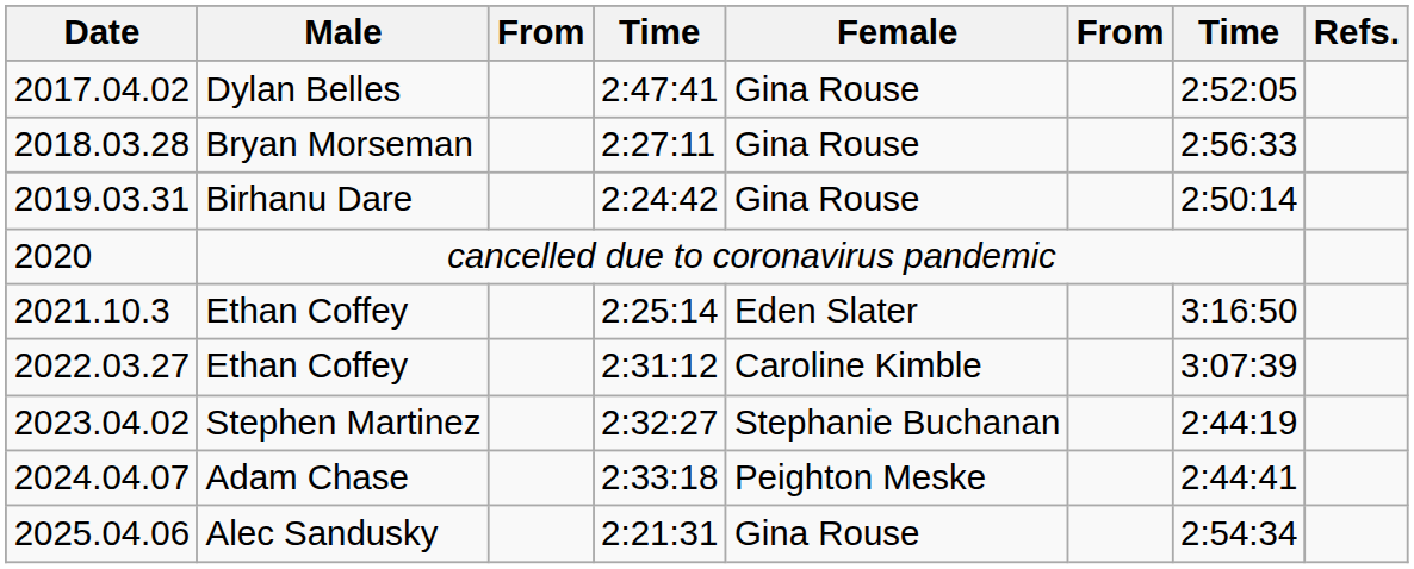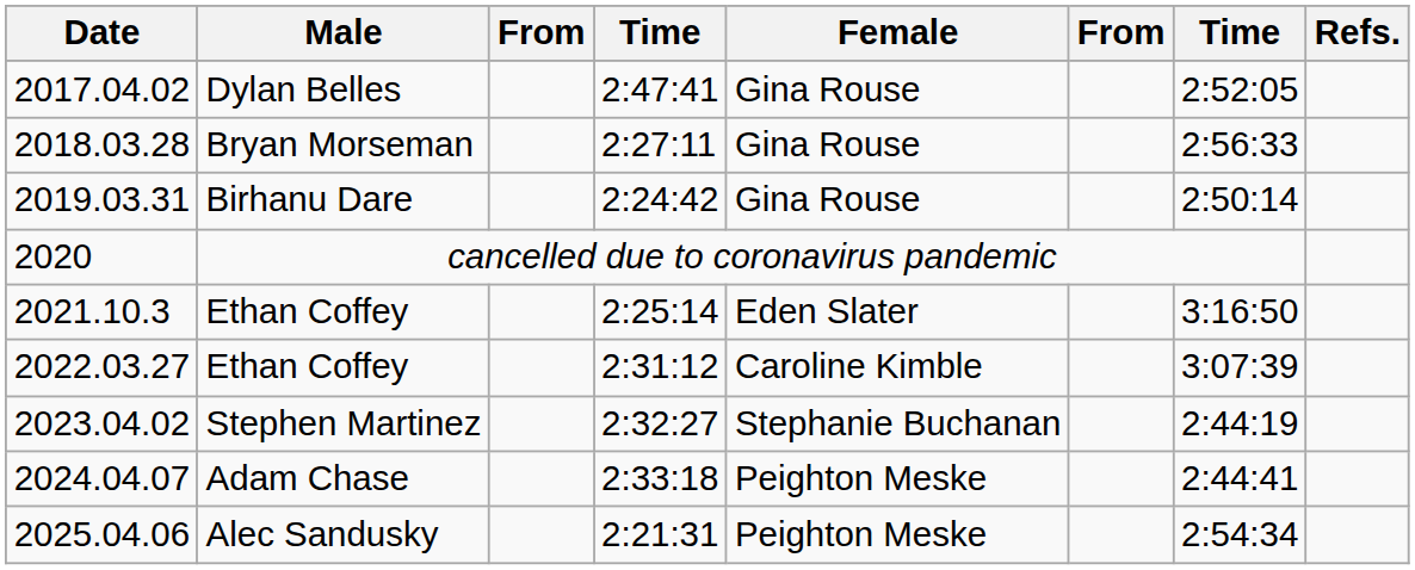2025.04.06 | Female: Gina Rouse -> Peighton Meske
